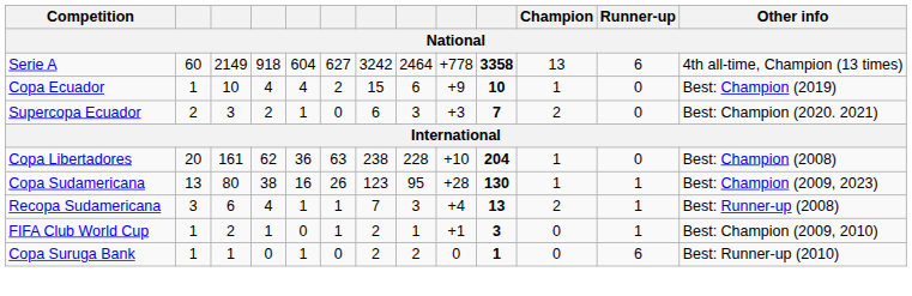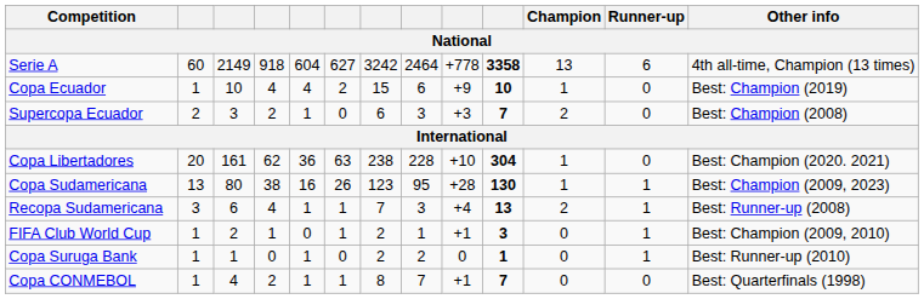Supercopa Ecuador | Other info: Best: Champion (2020. 2021) -> Best: Champion (2008)
Copa Libertadores | column 10: 204 -> 304
Copa Libertadores | Other info: Best: Champion (2008) -> Best: Champion (2020. 2021)
Copa Suruga Bank | Runner-up: 6 -> 1
+ row: Copa CONMEBOL | 1 | 4 | 2 | 1 | 1 | 8 | 7 | +1 | 7 | 0 | 0 | Best: Quarterfinals (1998)
